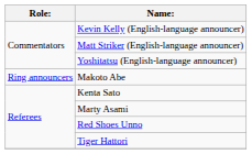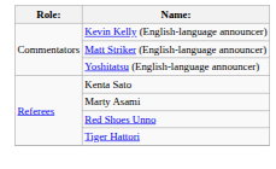- row: Ring announcers | Makoto Abe
